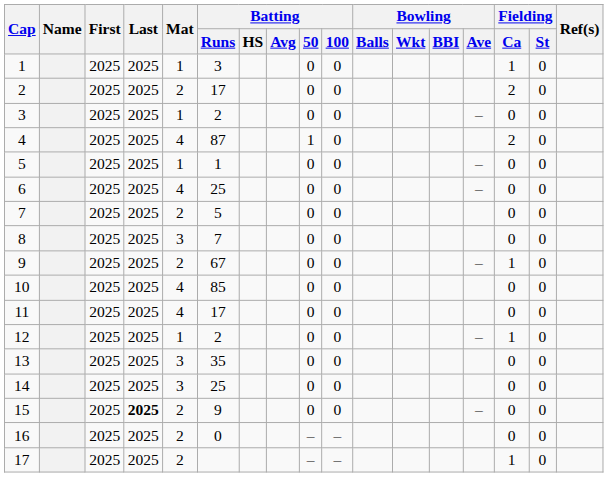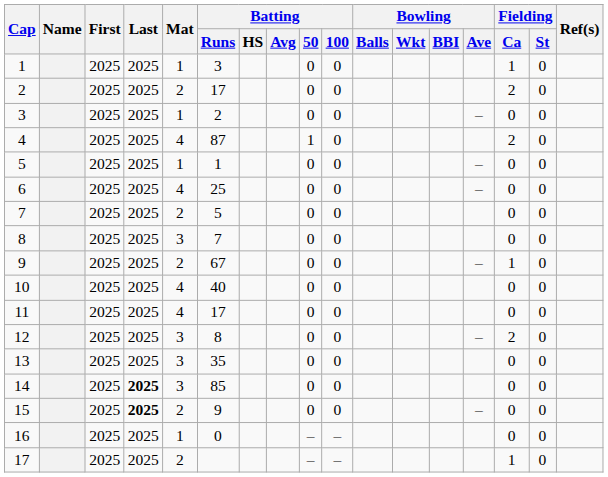10 | Batting / Runs: 85 -> 40
12 | Mat: 1 -> 3
12 | Batting / Runs: 2 -> 8
12 | Fielding / Ca: 1 -> 2
14 | Last: normal -> bold
14 | Batting / Runs: 25 -> 85
16 | Mat: 2 -> 1
